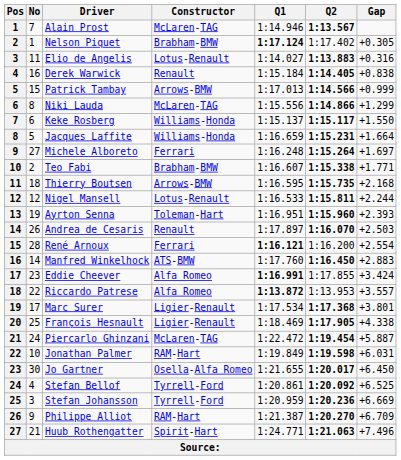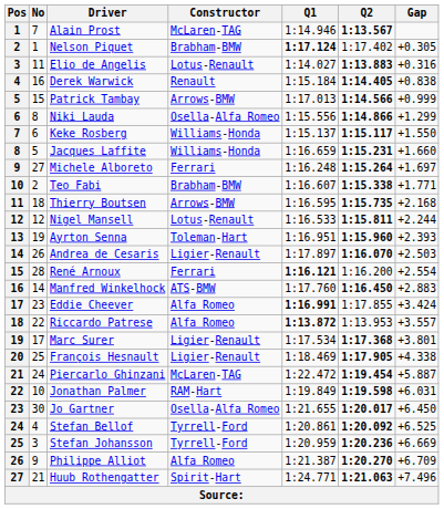Niki Lauda | Constructor: McLaren-TAG -> Osella-Alfa Romeo
Jacques Laffite | Gap: +1.664 -> +1.660
Andrea de Cesaris | Constructor: Renault -> Ligier-Renault
Philippe Alliot | Constructor: RAM-Hart -> Alfa Romeo
